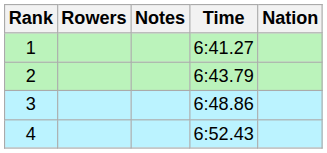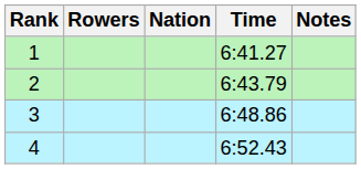columns swapped: Nation <-> Notes
